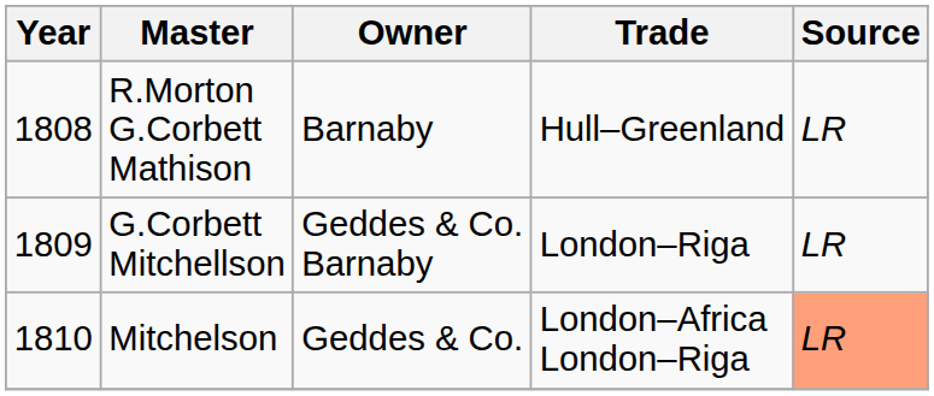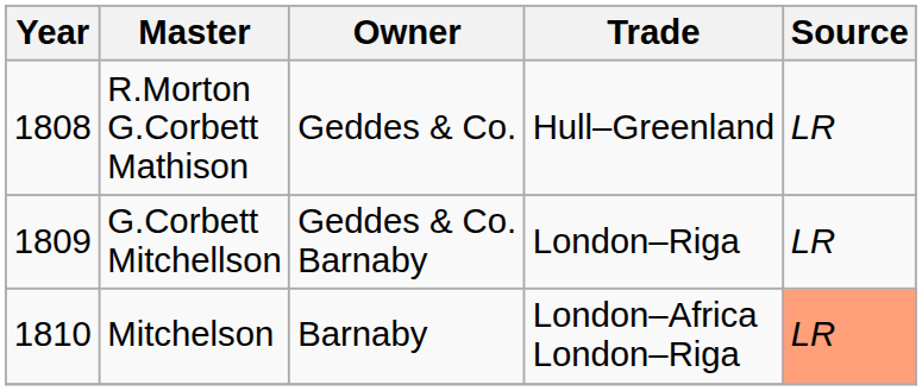R.Morton G.Corbett Mathison | Owner: Barnaby -> Geddes & Co.
Mitchelson | Owner: Geddes & Co. -> Barnaby
